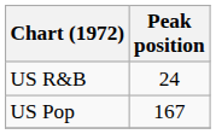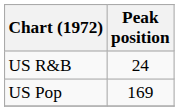US Pop | Peak position: 167 -> 169
